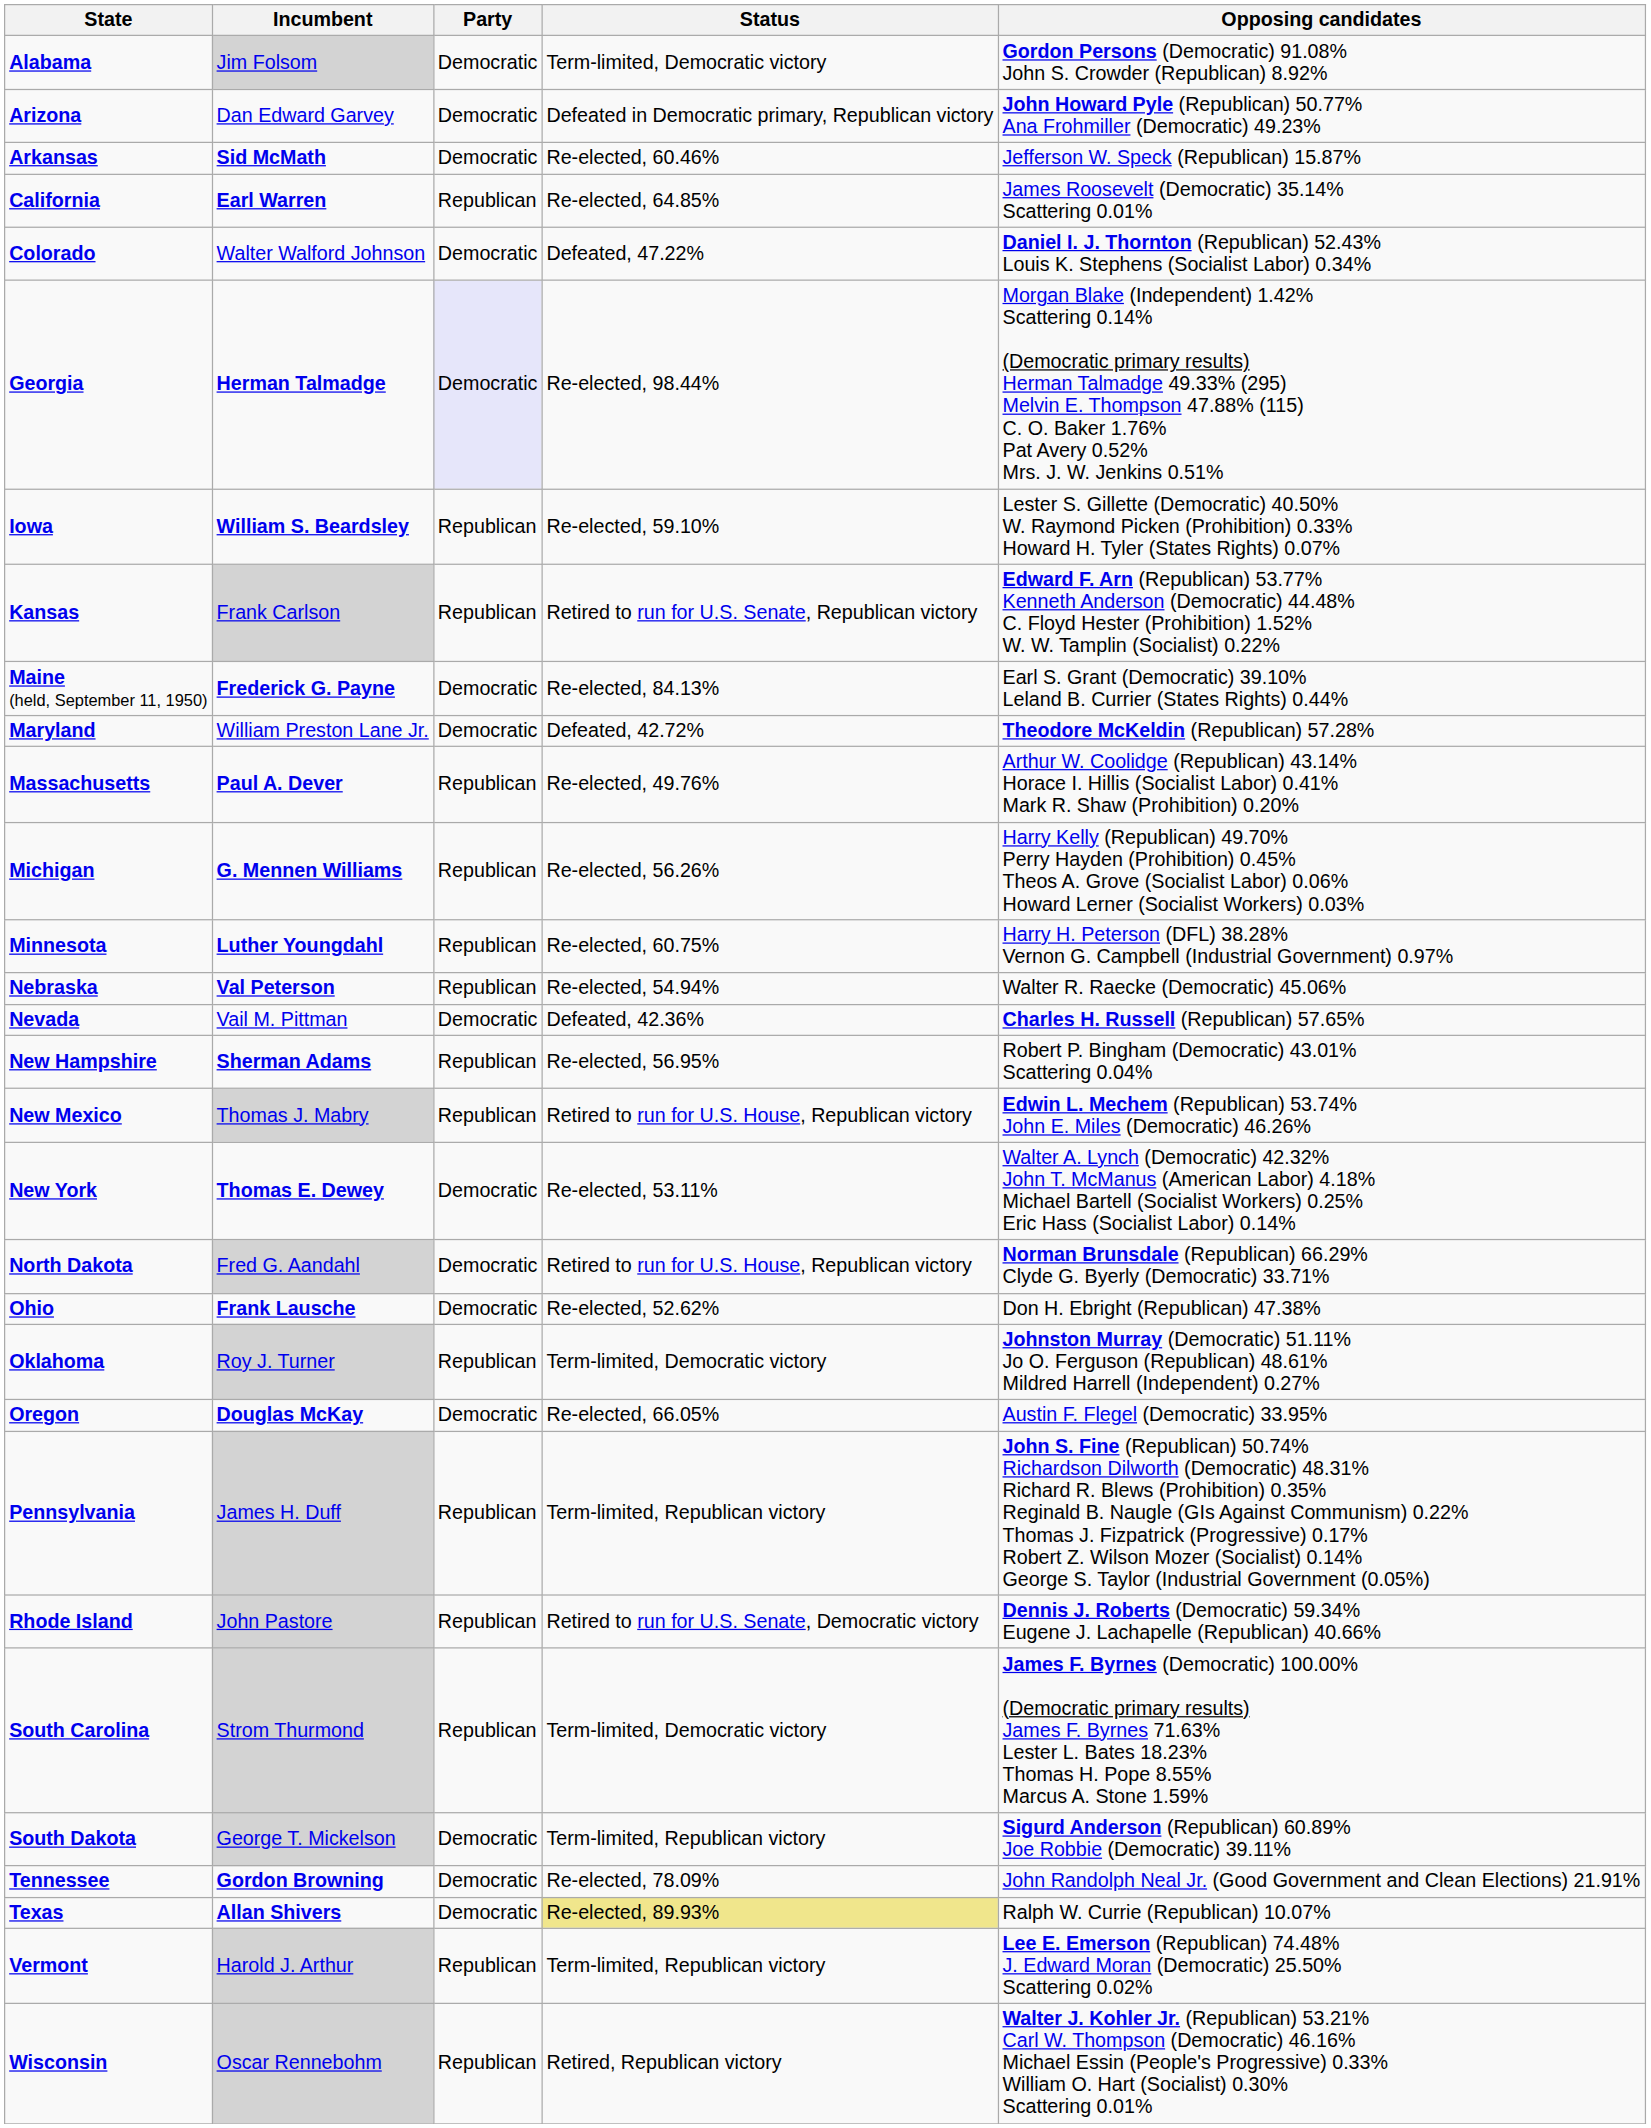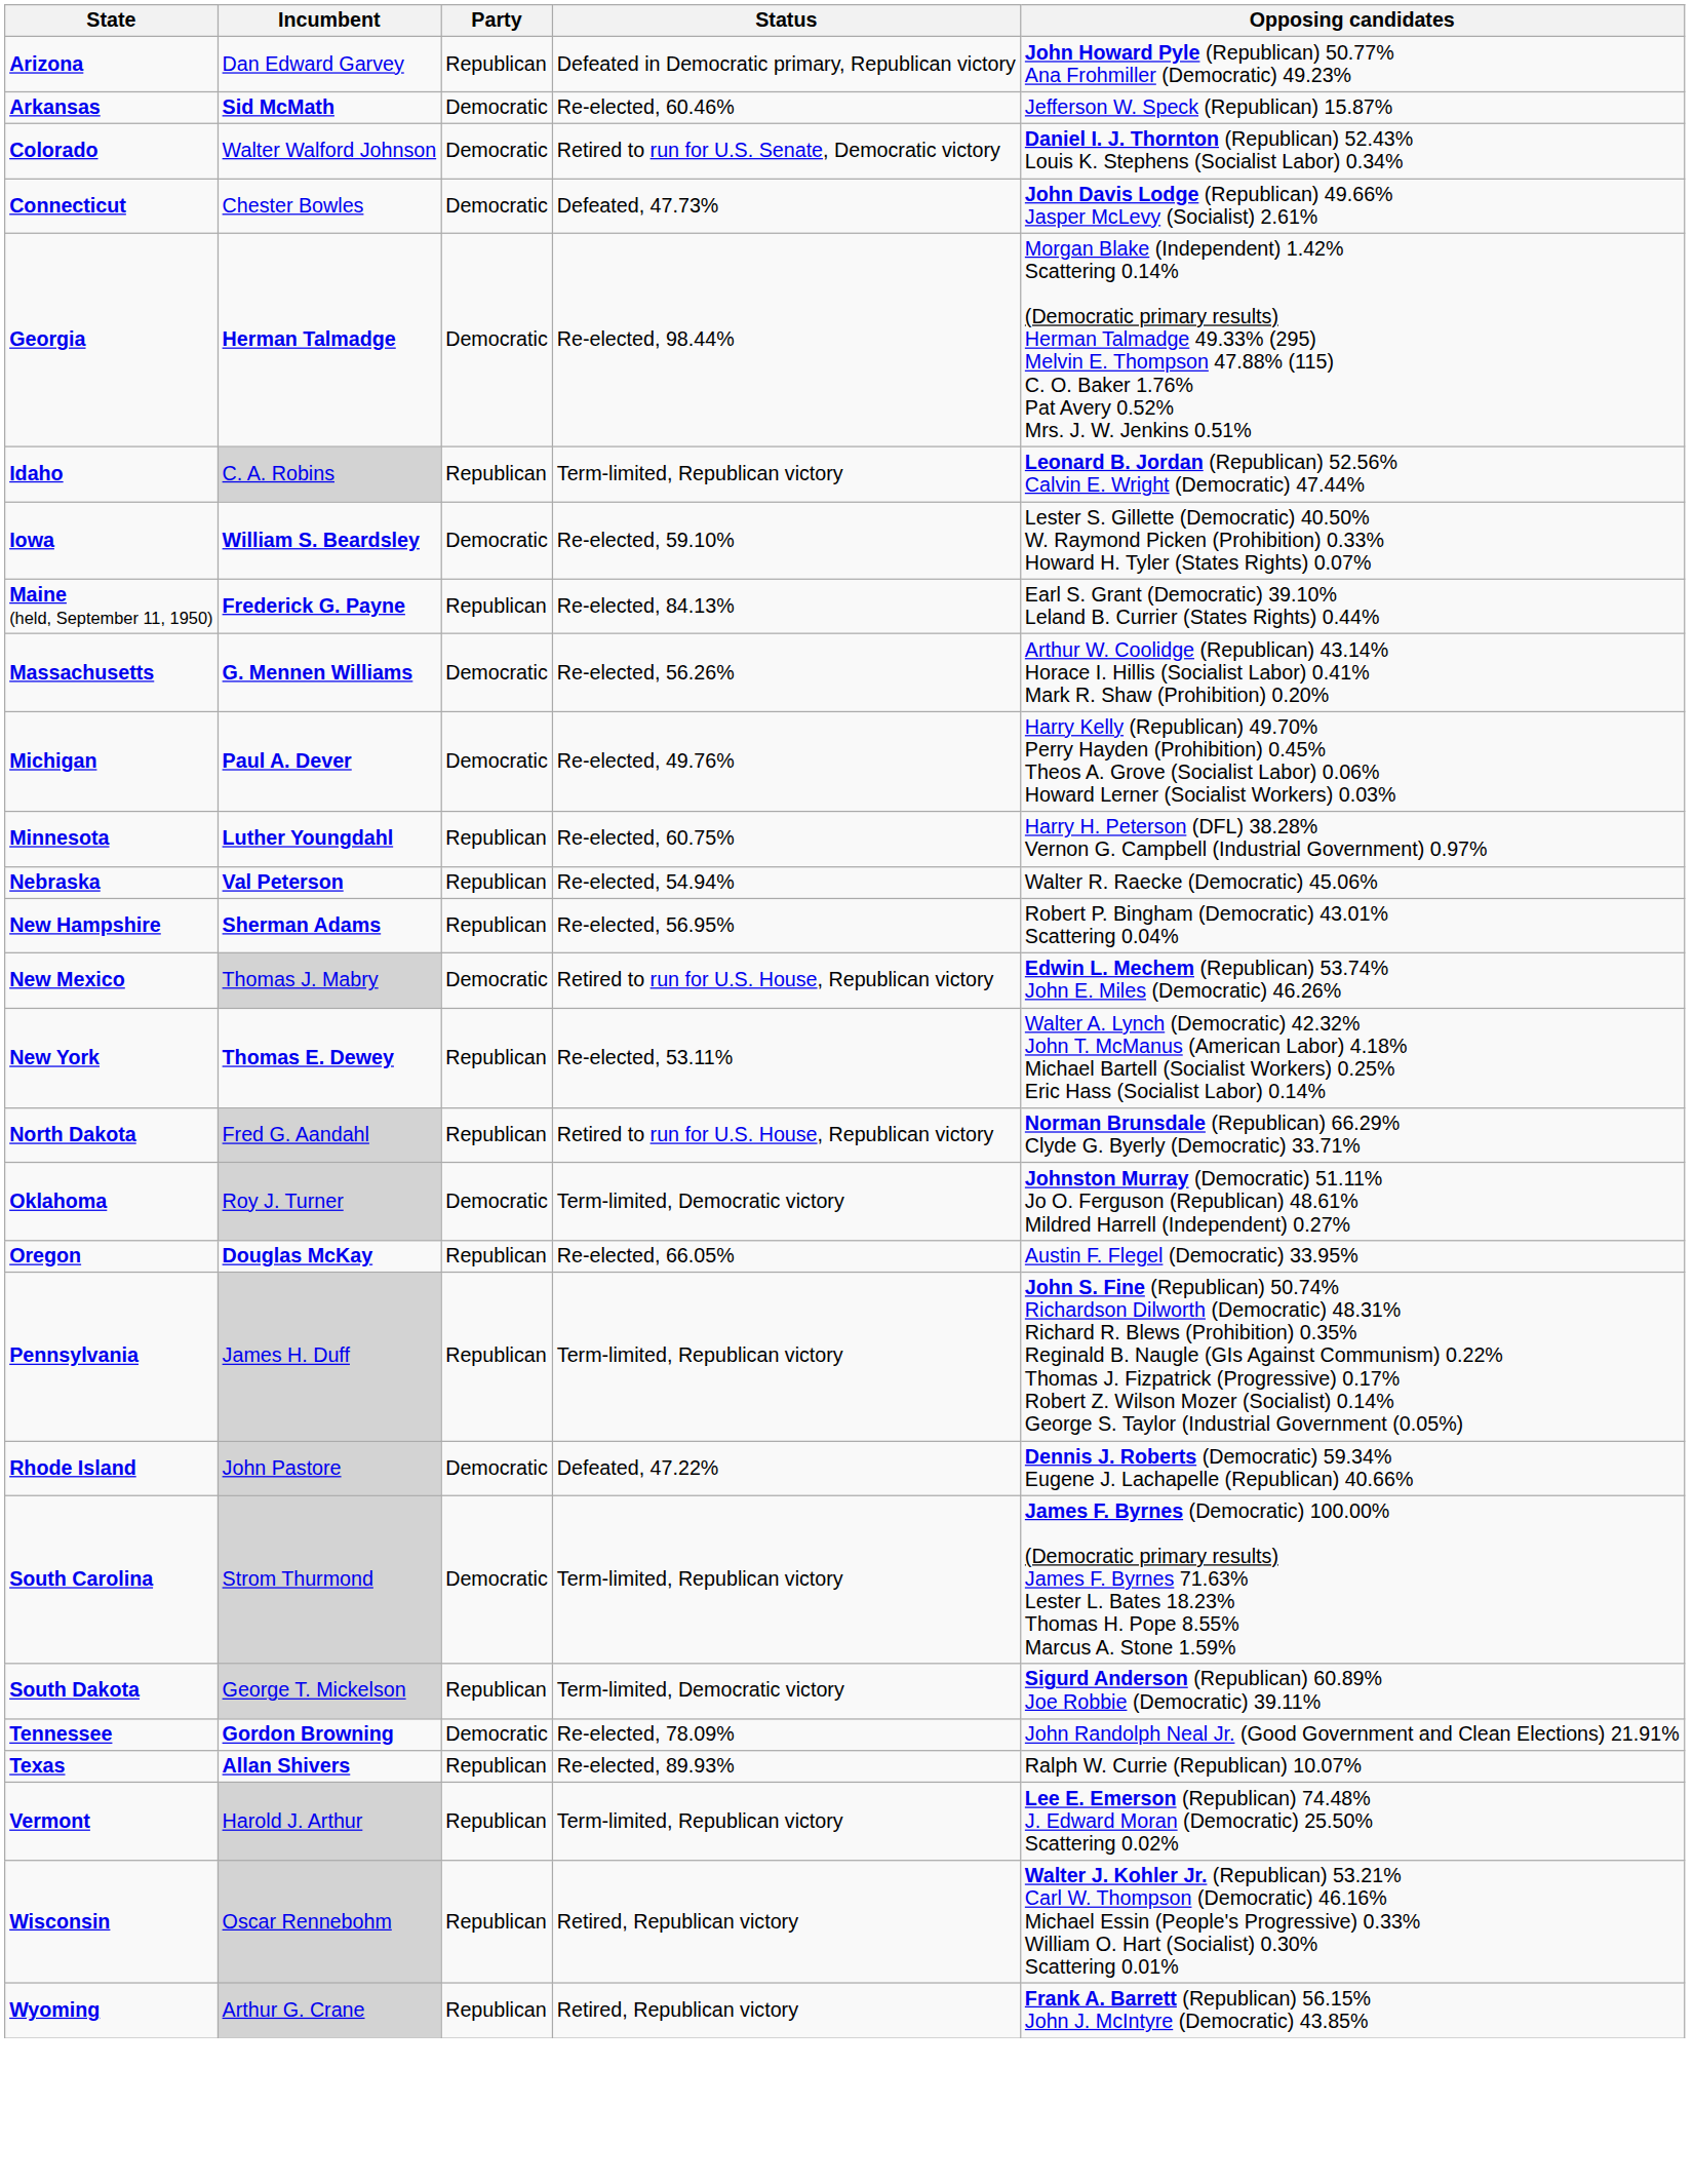- row: Alabama | Jim Folsom | Democratic | Term-limited, Democratic victory | Gordon Persons (Democratic) 91.08% John S. Crowder (Republican) 8.92%
Arizona | Party: Democratic -> Republican
- row: California | Earl Warren | Republican | Re-elected, 64.85% | James Roosevelt (Democratic) 35.14% Scattering 0.01%
Colorado | Status: Defeated, 47.22% -> Retired to run for U.S. Senate, Democratic victory
+ row: Connecticut | Chester Bowles | Democratic | Defeated, 47.73% | John Davis Lodge (Republican) 49.66% Jasper McLevy (Socialist) 2.61%
Georgia | Party: lavender background -> no background
+ row: Idaho | C. A. Robins | Republican | Term-limited, Republican victory | Leonard B. Jordan (Republican) 52.56% Calvin E. Wright (Democratic) 47.44%
Iowa | Party: Republican -> Democratic
- row: Kansas | Frank Carlson | Republican | Retired to run for U.S. Senate, Republican victory | Edward F. Arn (Republican) 53.77% Kenneth Anderson (Democratic) 44.48% C. Floyd Hester (Prohibition) 1.52% W. W. Tamplin (Socialist) 0.22%
Maine (held, September 11, 1950) | Party: Democratic -> Republican
- row: Maryland | William Preston Lane Jr. | Democratic | Defeated, 42.72% | Theodore McKeldin (Republican) 57.28%
Massachusetts | Incumbent: Paul A. Dever -> G. Mennen Williams
Massachusetts | Party: Republican -> Democratic
Massachusetts | Status: Re-elected, 49.76% -> Re-elected, 56.26%
Michigan | Incumbent: G. Mennen Williams -> Paul A. Dever
Michigan | Party: Republican -> Democratic
Michigan | Status: Re-elected, 56.26% -> Re-elected, 49.76%
- row: Nevada | Vail M. Pittman | Democratic | Defeated, 42.36% | Charles H. Russell (Republican) 57.65%
New Mexico | Party: Republican -> Democratic
New York | Party: Democratic -> Republican
North Dakota | Party: Democratic -> Republican
- row: Ohio | Frank Lausche | Democratic | Re-elected, 52.62% | Don H. Ebright (Republican) 47.38%
Oklahoma | Party: Republican -> Democratic
Oregon | Party: Democratic -> Republican
Rhode Island | Party: Republican -> Democratic
Rhode Island | Status: Retired to run for U.S. Senate, Democratic victory -> Defeated, 47.22%
South Carolina | Party: Republican -> Democratic
South Carolina | Status: Term-limited, Democratic victory -> Term-limited, Republican victory
South Dakota | Party: Democratic -> Republican
South Dakota | Status: Term-limited, Republican victory -> Term-limited, Democratic victory
Texas | Party: Democratic -> Republican
Texas | Status: khaki background -> no background
+ row: Wyoming | Arthur G. Crane | Republican | Retired, Republican victory | Frank A. Barrett (Republican) 56.15% John J. McIntyre (Democratic) 43.85%
